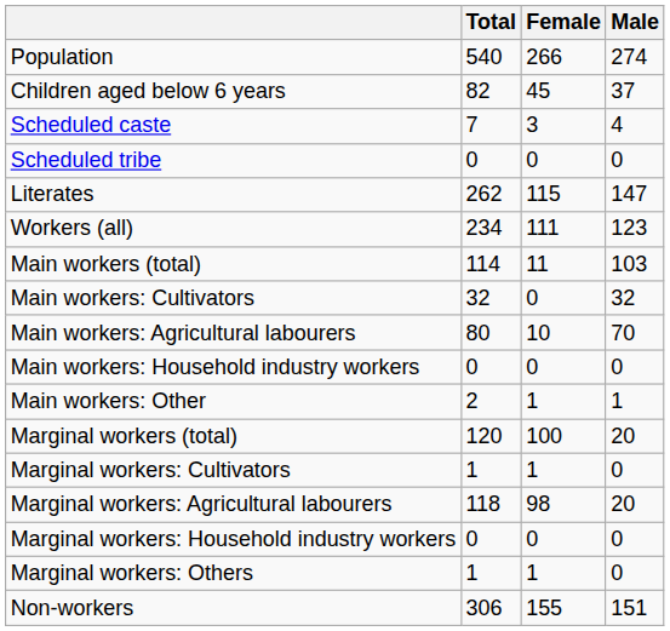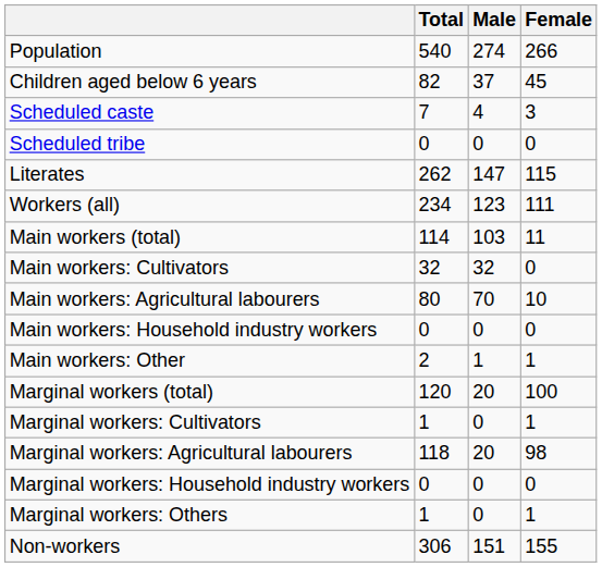columns swapped: Male <-> Female
